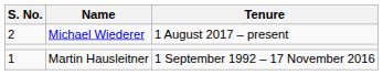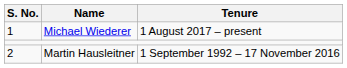Michael Wiederer | S. No.: 2 -> 1
Martin Hausleitner | S. No.: 1 -> 2
